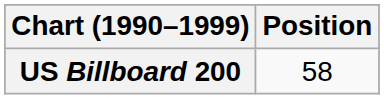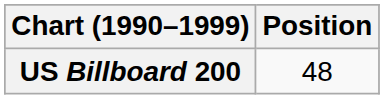US Billboard 200 | Position: 58 -> 48
